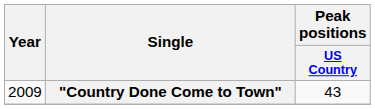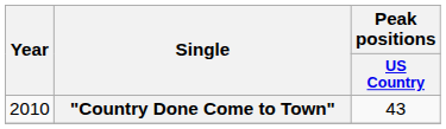"Country Done Come to Town" | Year: 2009 -> 2010
